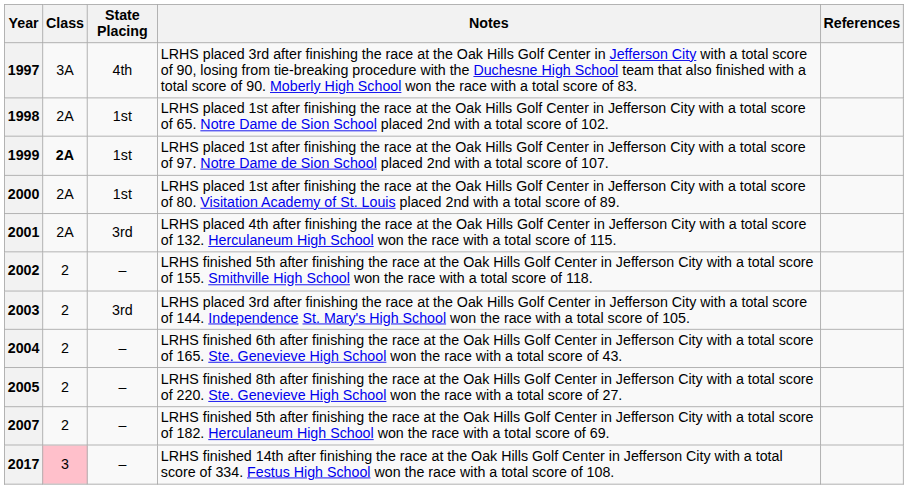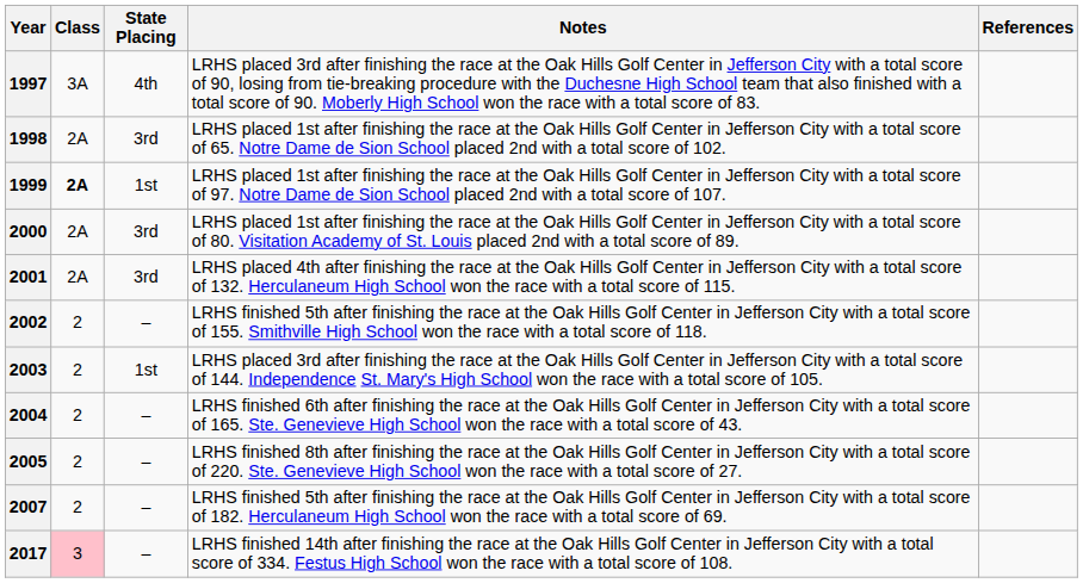1998 | State Placing: 1st -> 3rd
2000 | State Placing: 1st -> 3rd
2003 | State Placing: 3rd -> 1st
